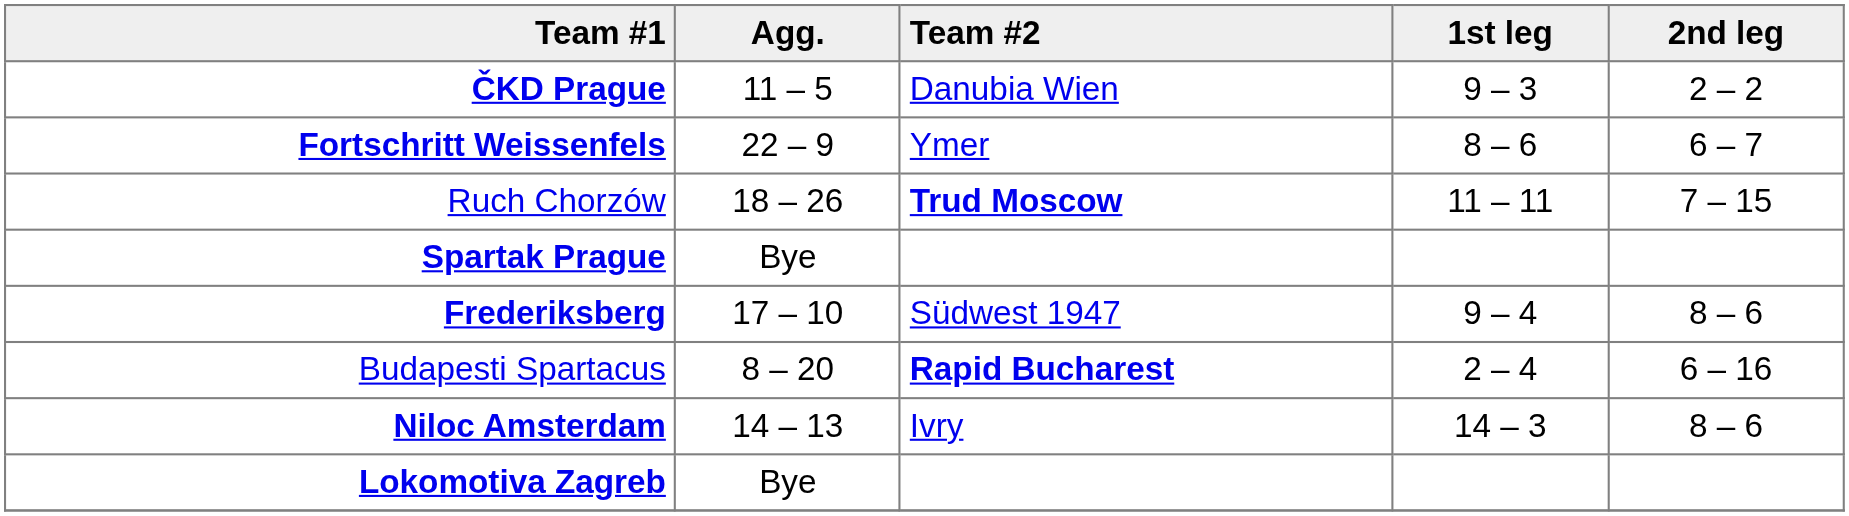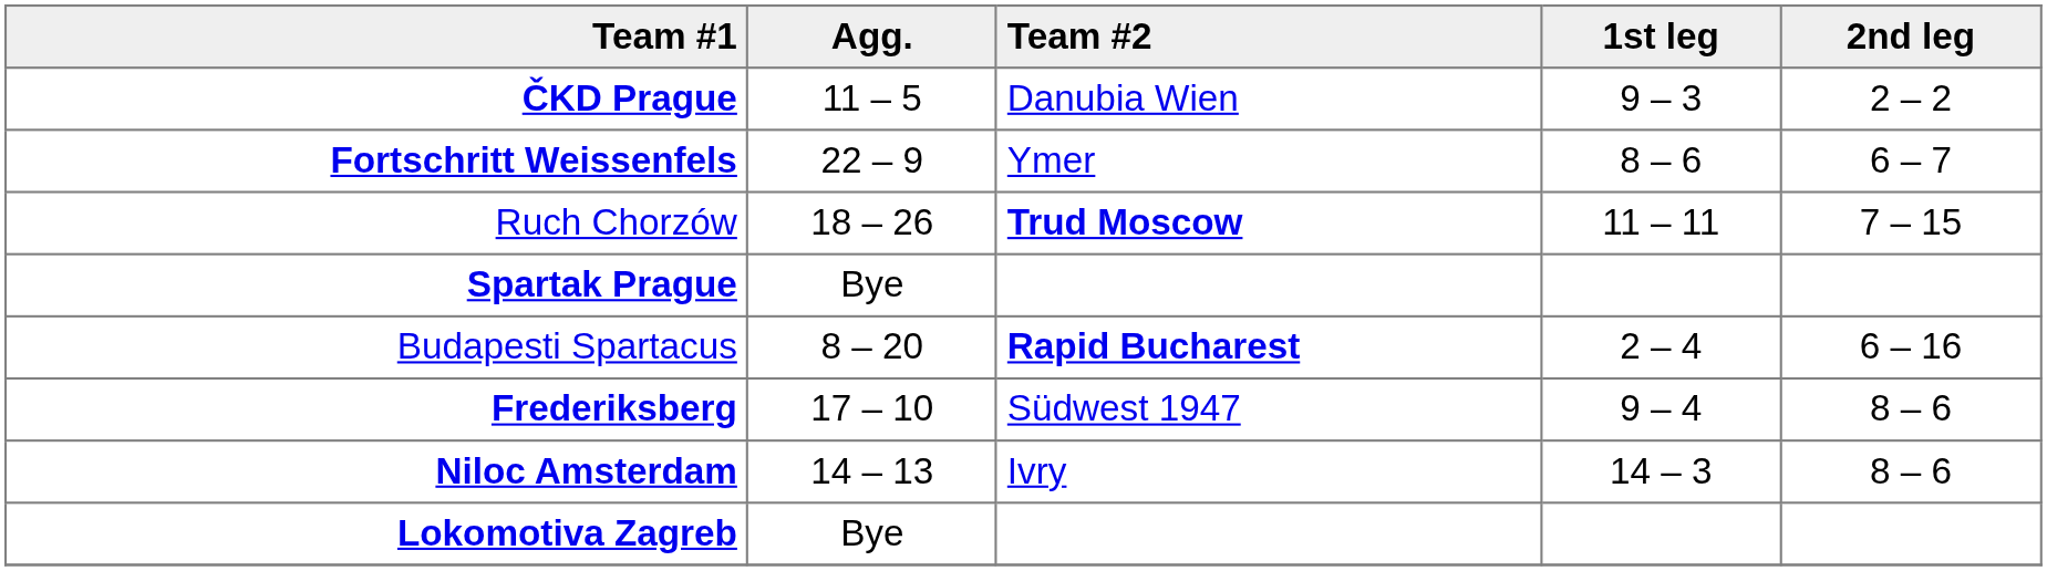rows swapped: Frederiksberg <-> Budapesti Spartacus
